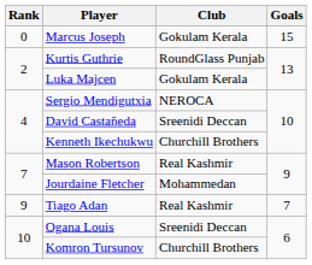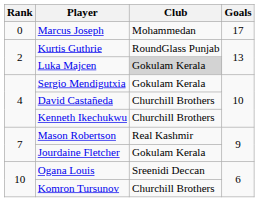Marcus Joseph | Club: Gokulam Kerala -> Mohammedan
Marcus Joseph | Goals: 15 -> 17
Luka Majcen | Club: no background -> lightgrey background
Sergio Mendigutxia | Club: NEROCA -> Gokulam Kerala
David Castañeda | Club: Sreenidi Deccan -> Churchill Brothers
Jourdaine Fletcher | Club: Mohammedan -> Gokulam Kerala
- row: 9 | Tiago Adan | Real Kashmir | 7
